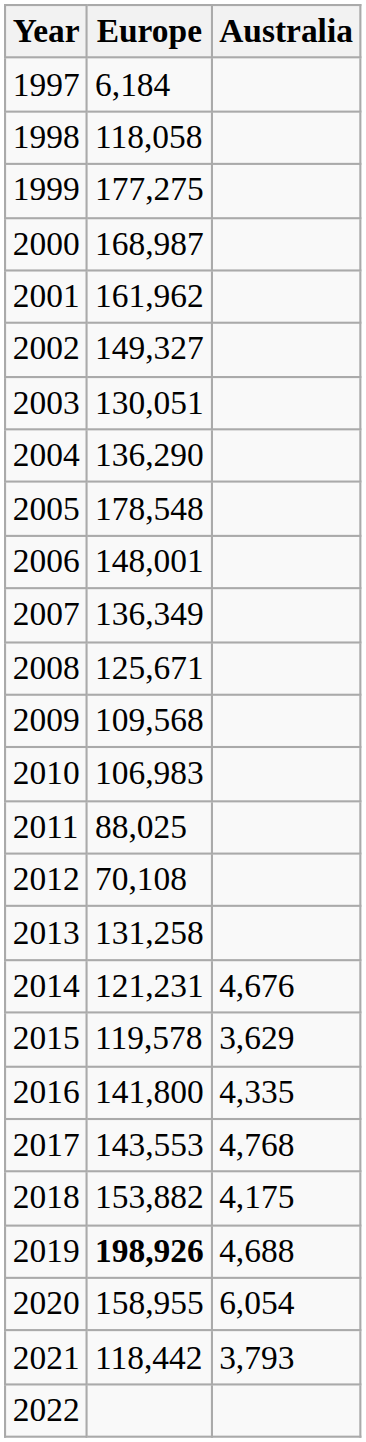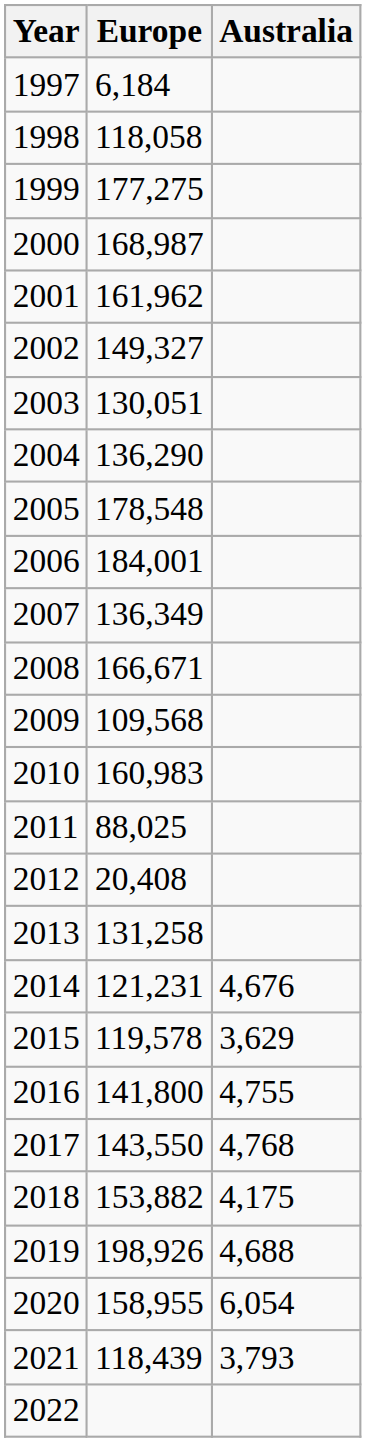2006 | Europe: 148,001 -> 184,001
2008 | Europe: 125,671 -> 166,671
2010 | Europe: 106,983 -> 160,983
2012 | Europe: 70,108 -> 20,408
2016 | Australia: 4,335 -> 4,755
2017 | Europe: 143,553 -> 143,550
2019 | Europe: bold -> normal
2021 | Europe: 118,442 -> 118,439
